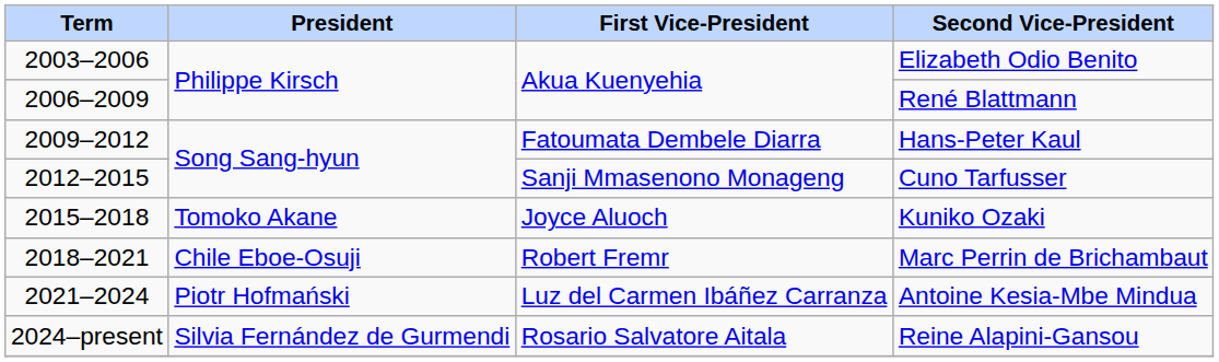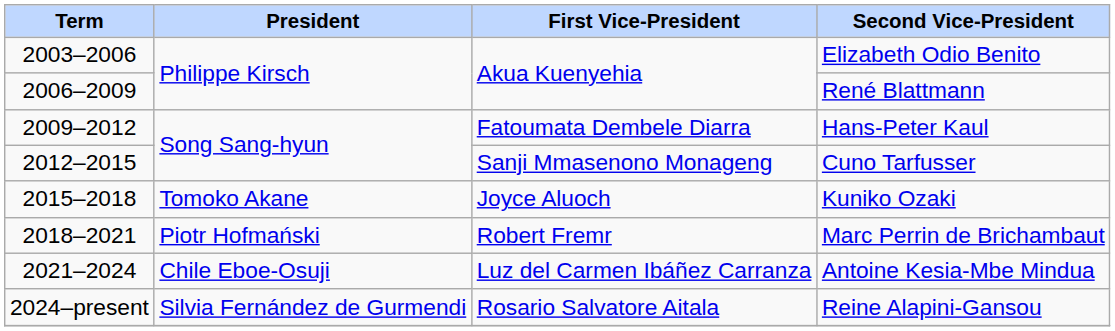Marc Perrin de Brichambaut | President: Chile Eboe-Osuji -> Piotr Hofmański
Antoine Kesia-Mbe Mindua | President: Piotr Hofmański -> Chile Eboe-Osuji
